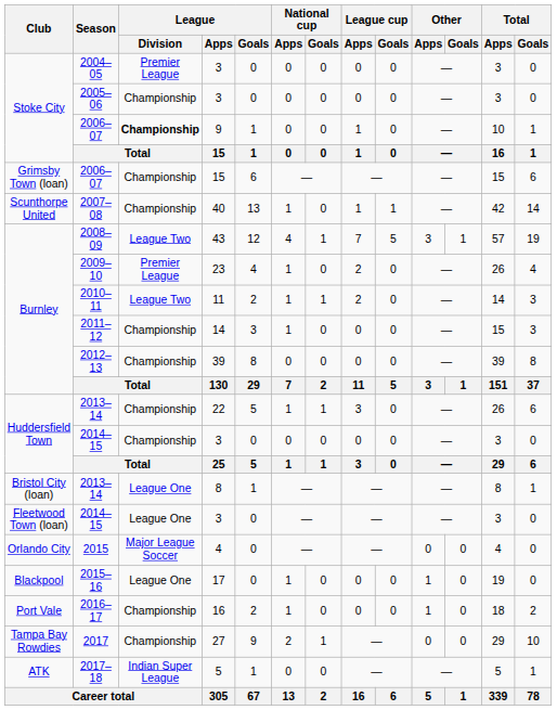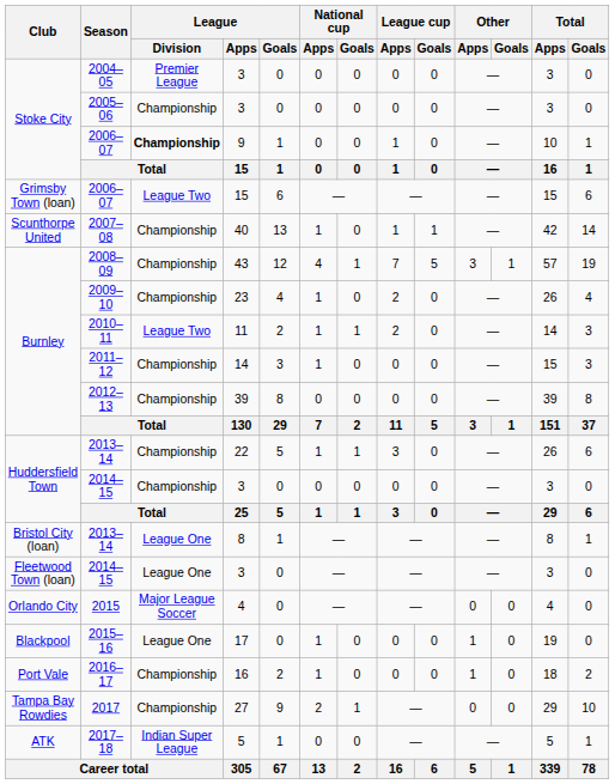Grimsby Town (loan) / 2006–07 | League / Division: Championship -> League Two
2008–09 | League / Division: League Two -> Championship
2009–10 | League / Division: Premier League -> Championship
